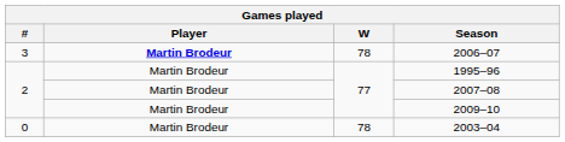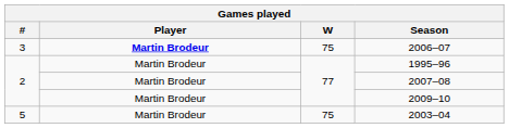2006–07 | W: 78 -> 75
2003–04 | #: 0 -> 5
2003–04 | W: 78 -> 75
